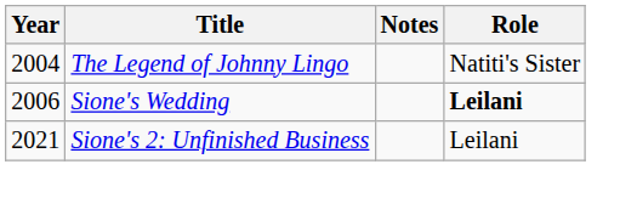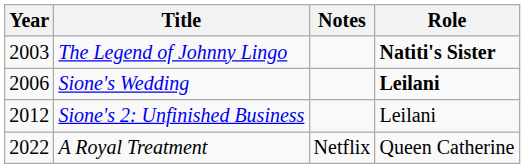The Legend of Johnny Lingo | Year: 2004 -> 2003
The Legend of Johnny Lingo | Role: normal -> bold
Sione's 2: Unfinished Business | Year: 2021 -> 2012
+ row: 2022 | A Royal Treatment | Netflix | Queen Catherine
